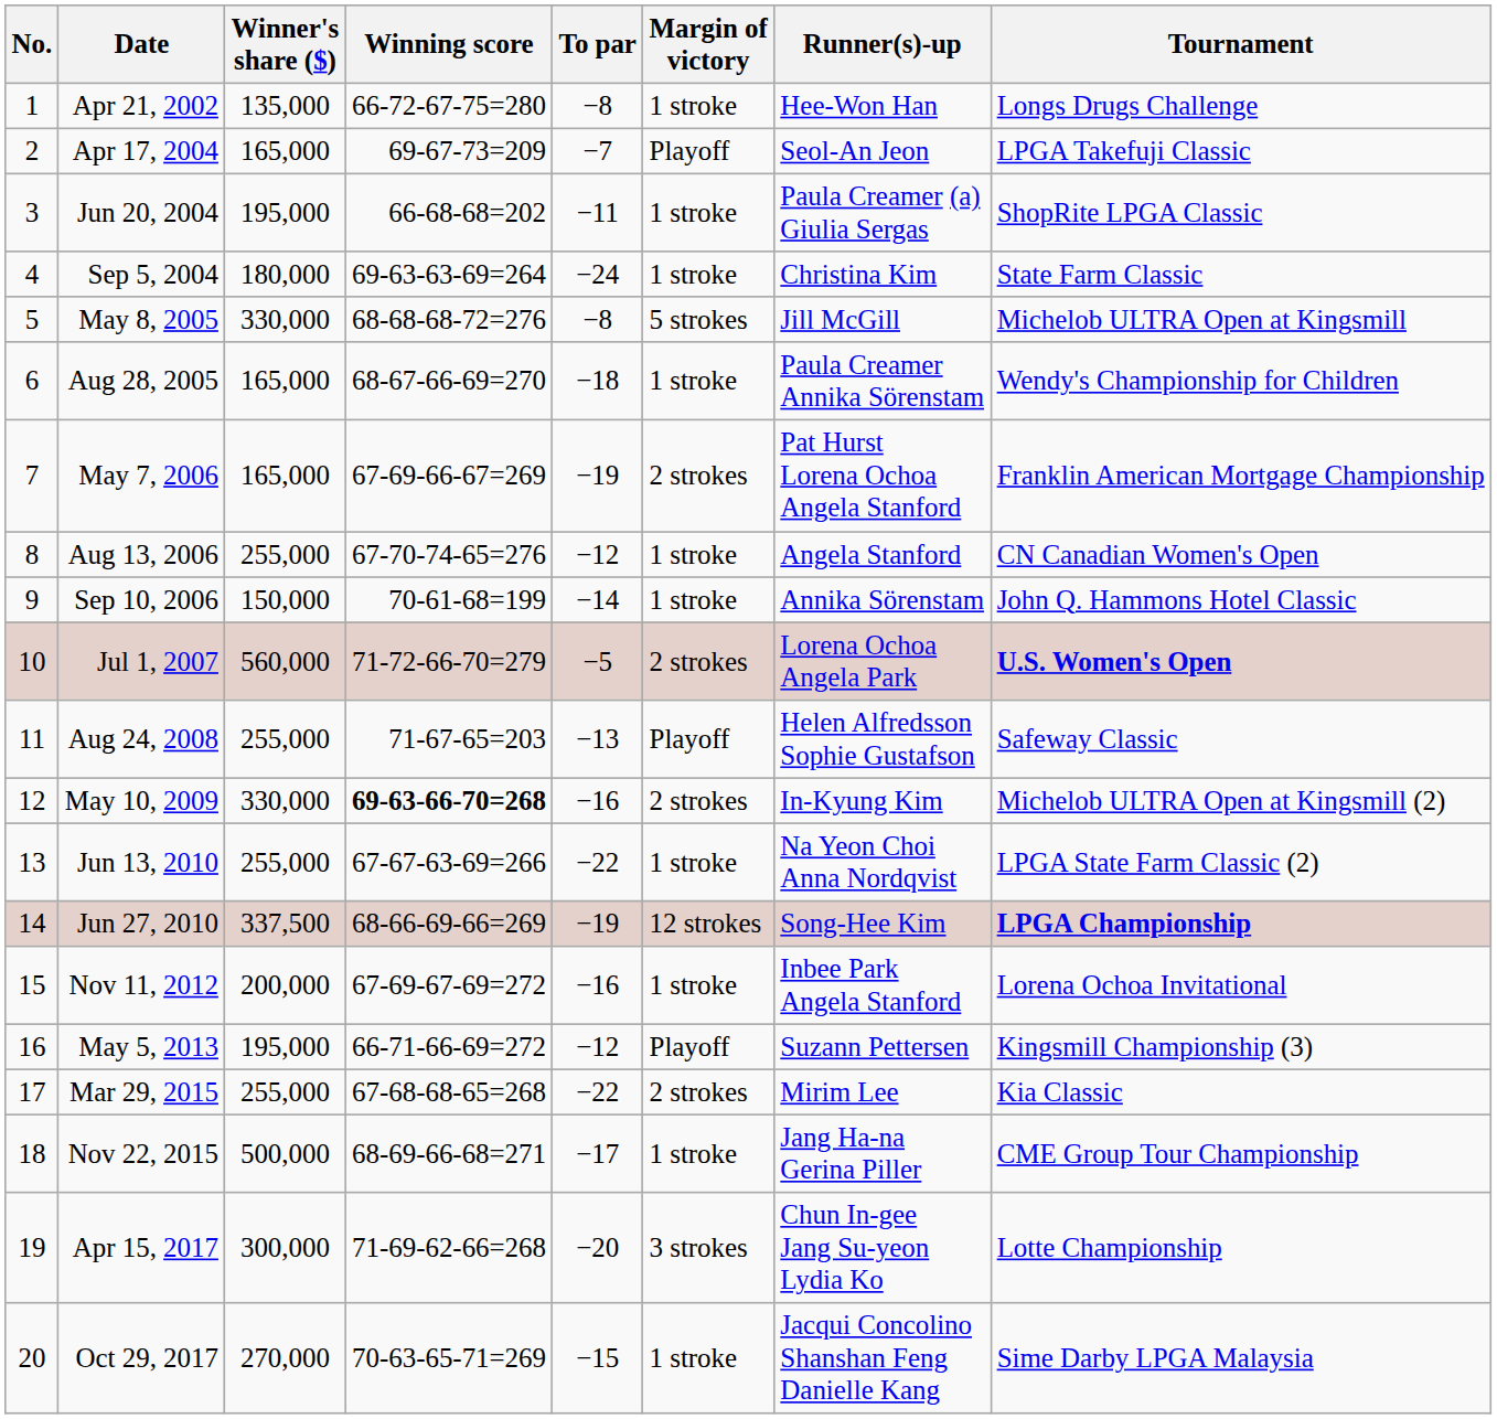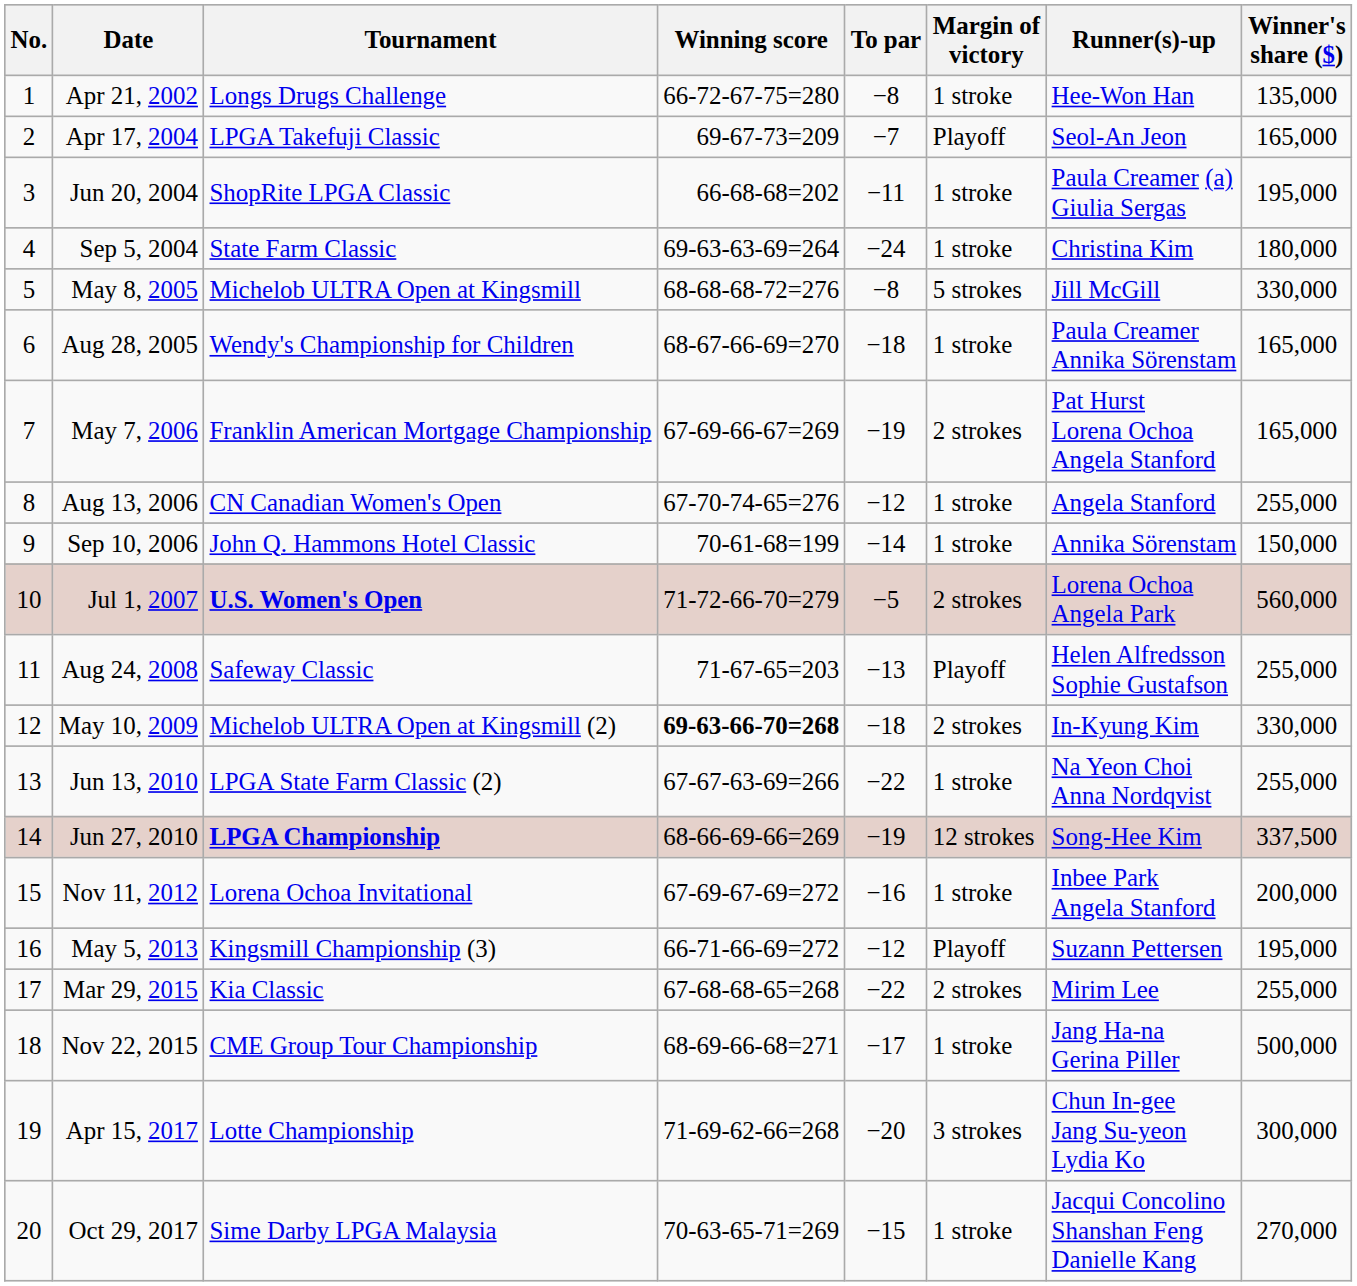columns swapped: Tournament <-> Winner's share ($)
May 10, 2009 | To par: −16 -> −18
